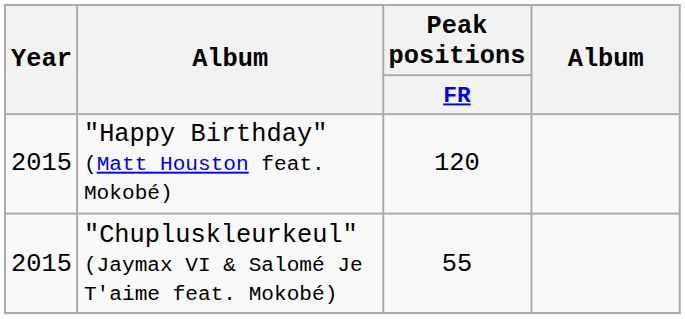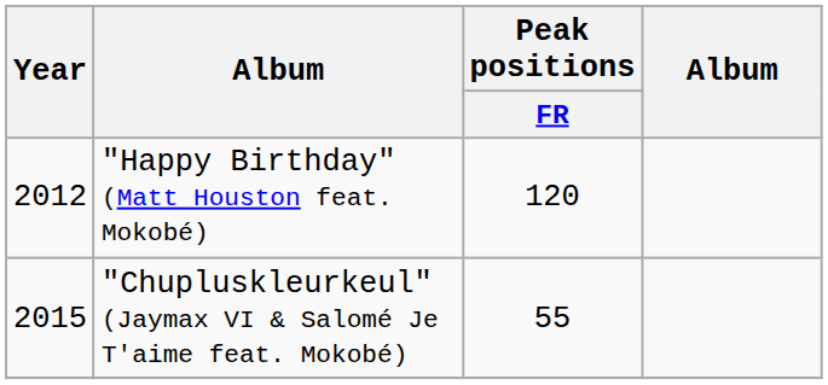"Happy Birthday" (Matt Houston feat. Mokobé) | Year: 2015 -> 2012
